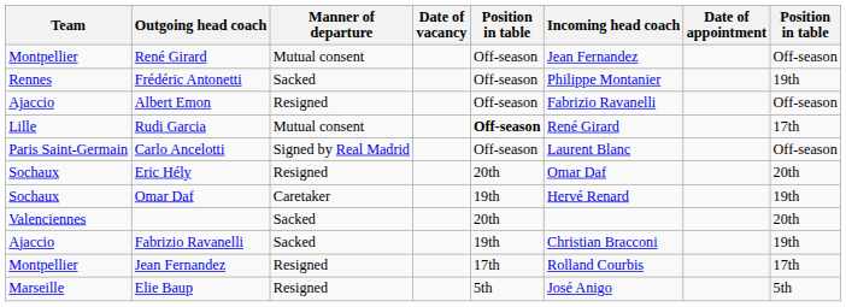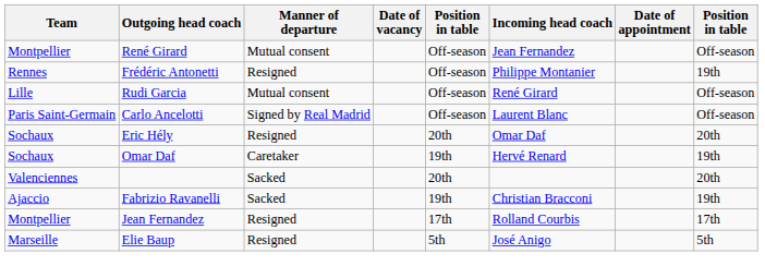Frédéric Antonetti | Manner of departure: Sacked -> Resigned
- row: Ajaccio | Albert Emon | Resigned | Off-season | Fabrizio Ravanelli | Off-season
Rudi Garcia | column 5: bold -> normal
Rudi Garcia | column 8: 17th -> Off-season
